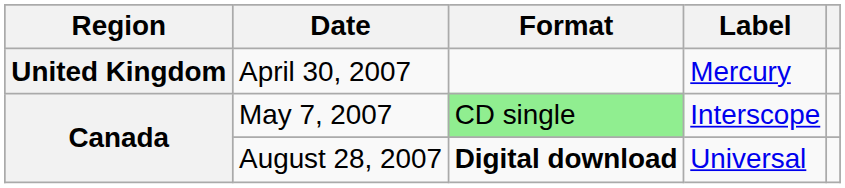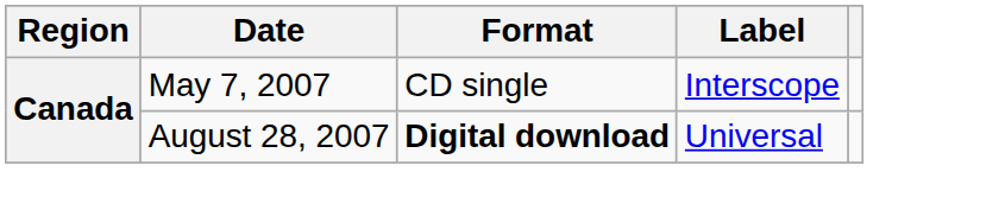- row: United Kingdom | April 30, 2007 | Mercury
May 7, 2007 | Format: lightgreen background -> no background
